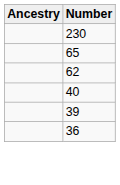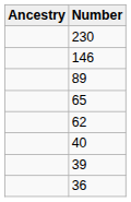+ row: 146
+ row: 89
